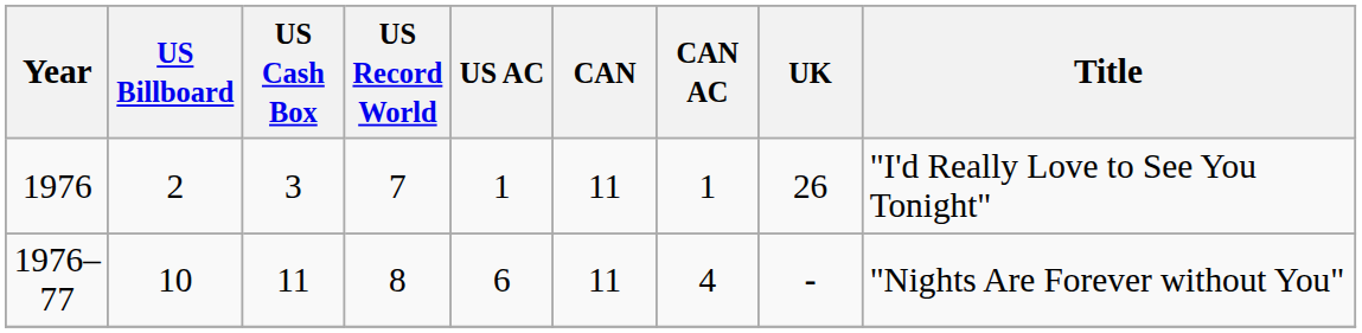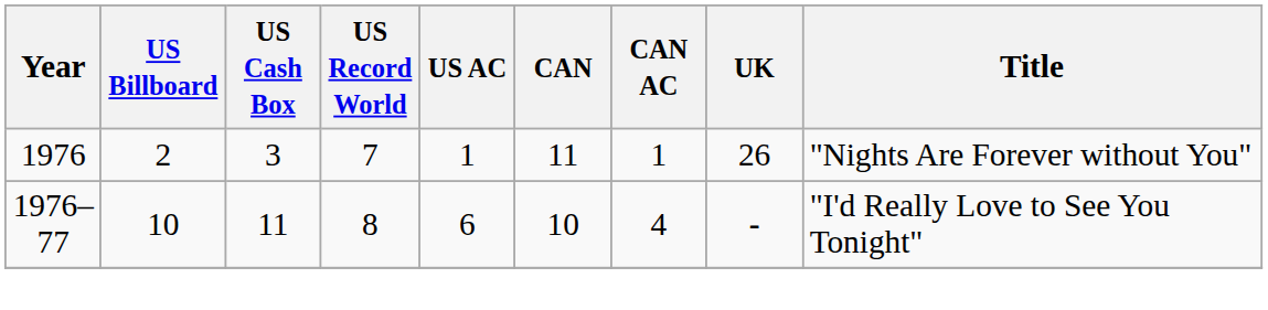1976 | Title: "I'd Really Love to See You Tonight" -> "Nights Are Forever without You"
1976–77 | CAN: 11 -> 10
1976–77 | Title: "Nights Are Forever without You" -> "I'd Really Love to See You Tonight"
